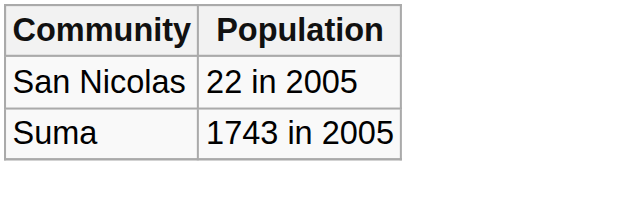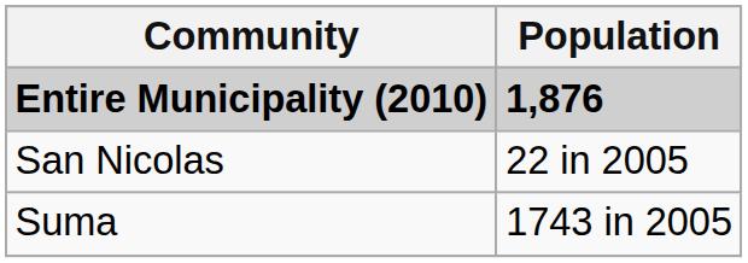+ row: Entire Municipality (2010) | 1,876
